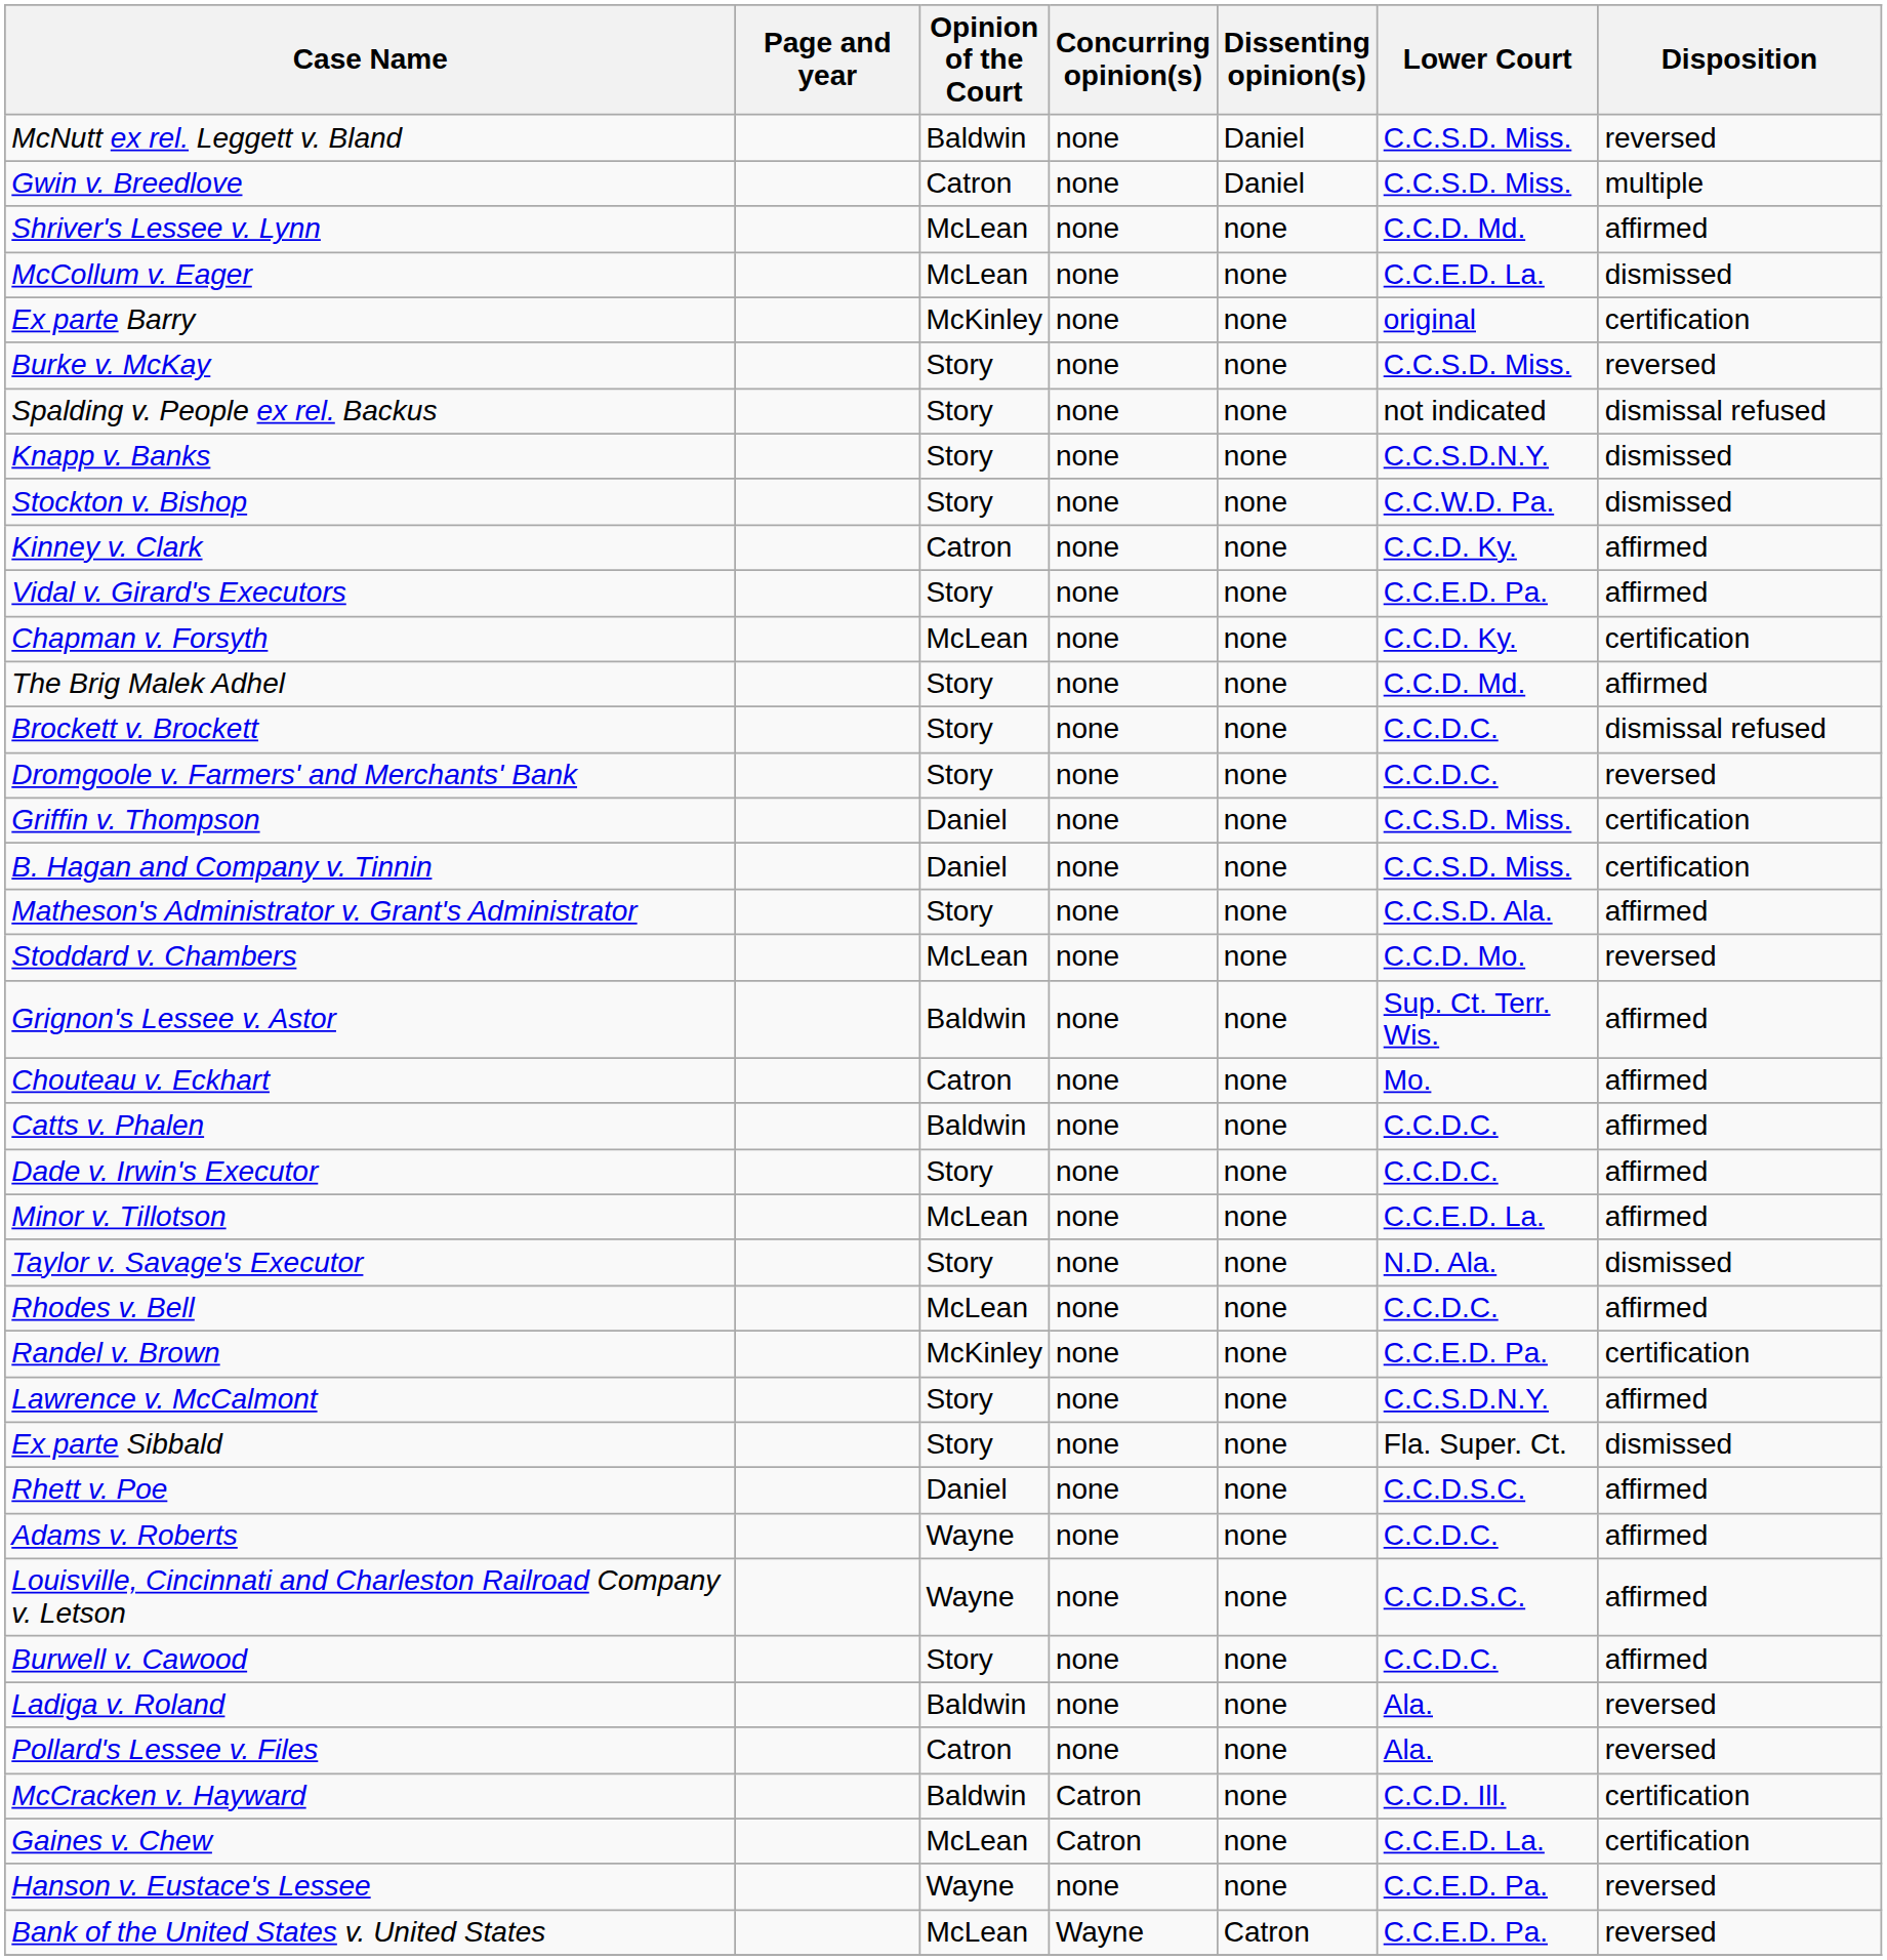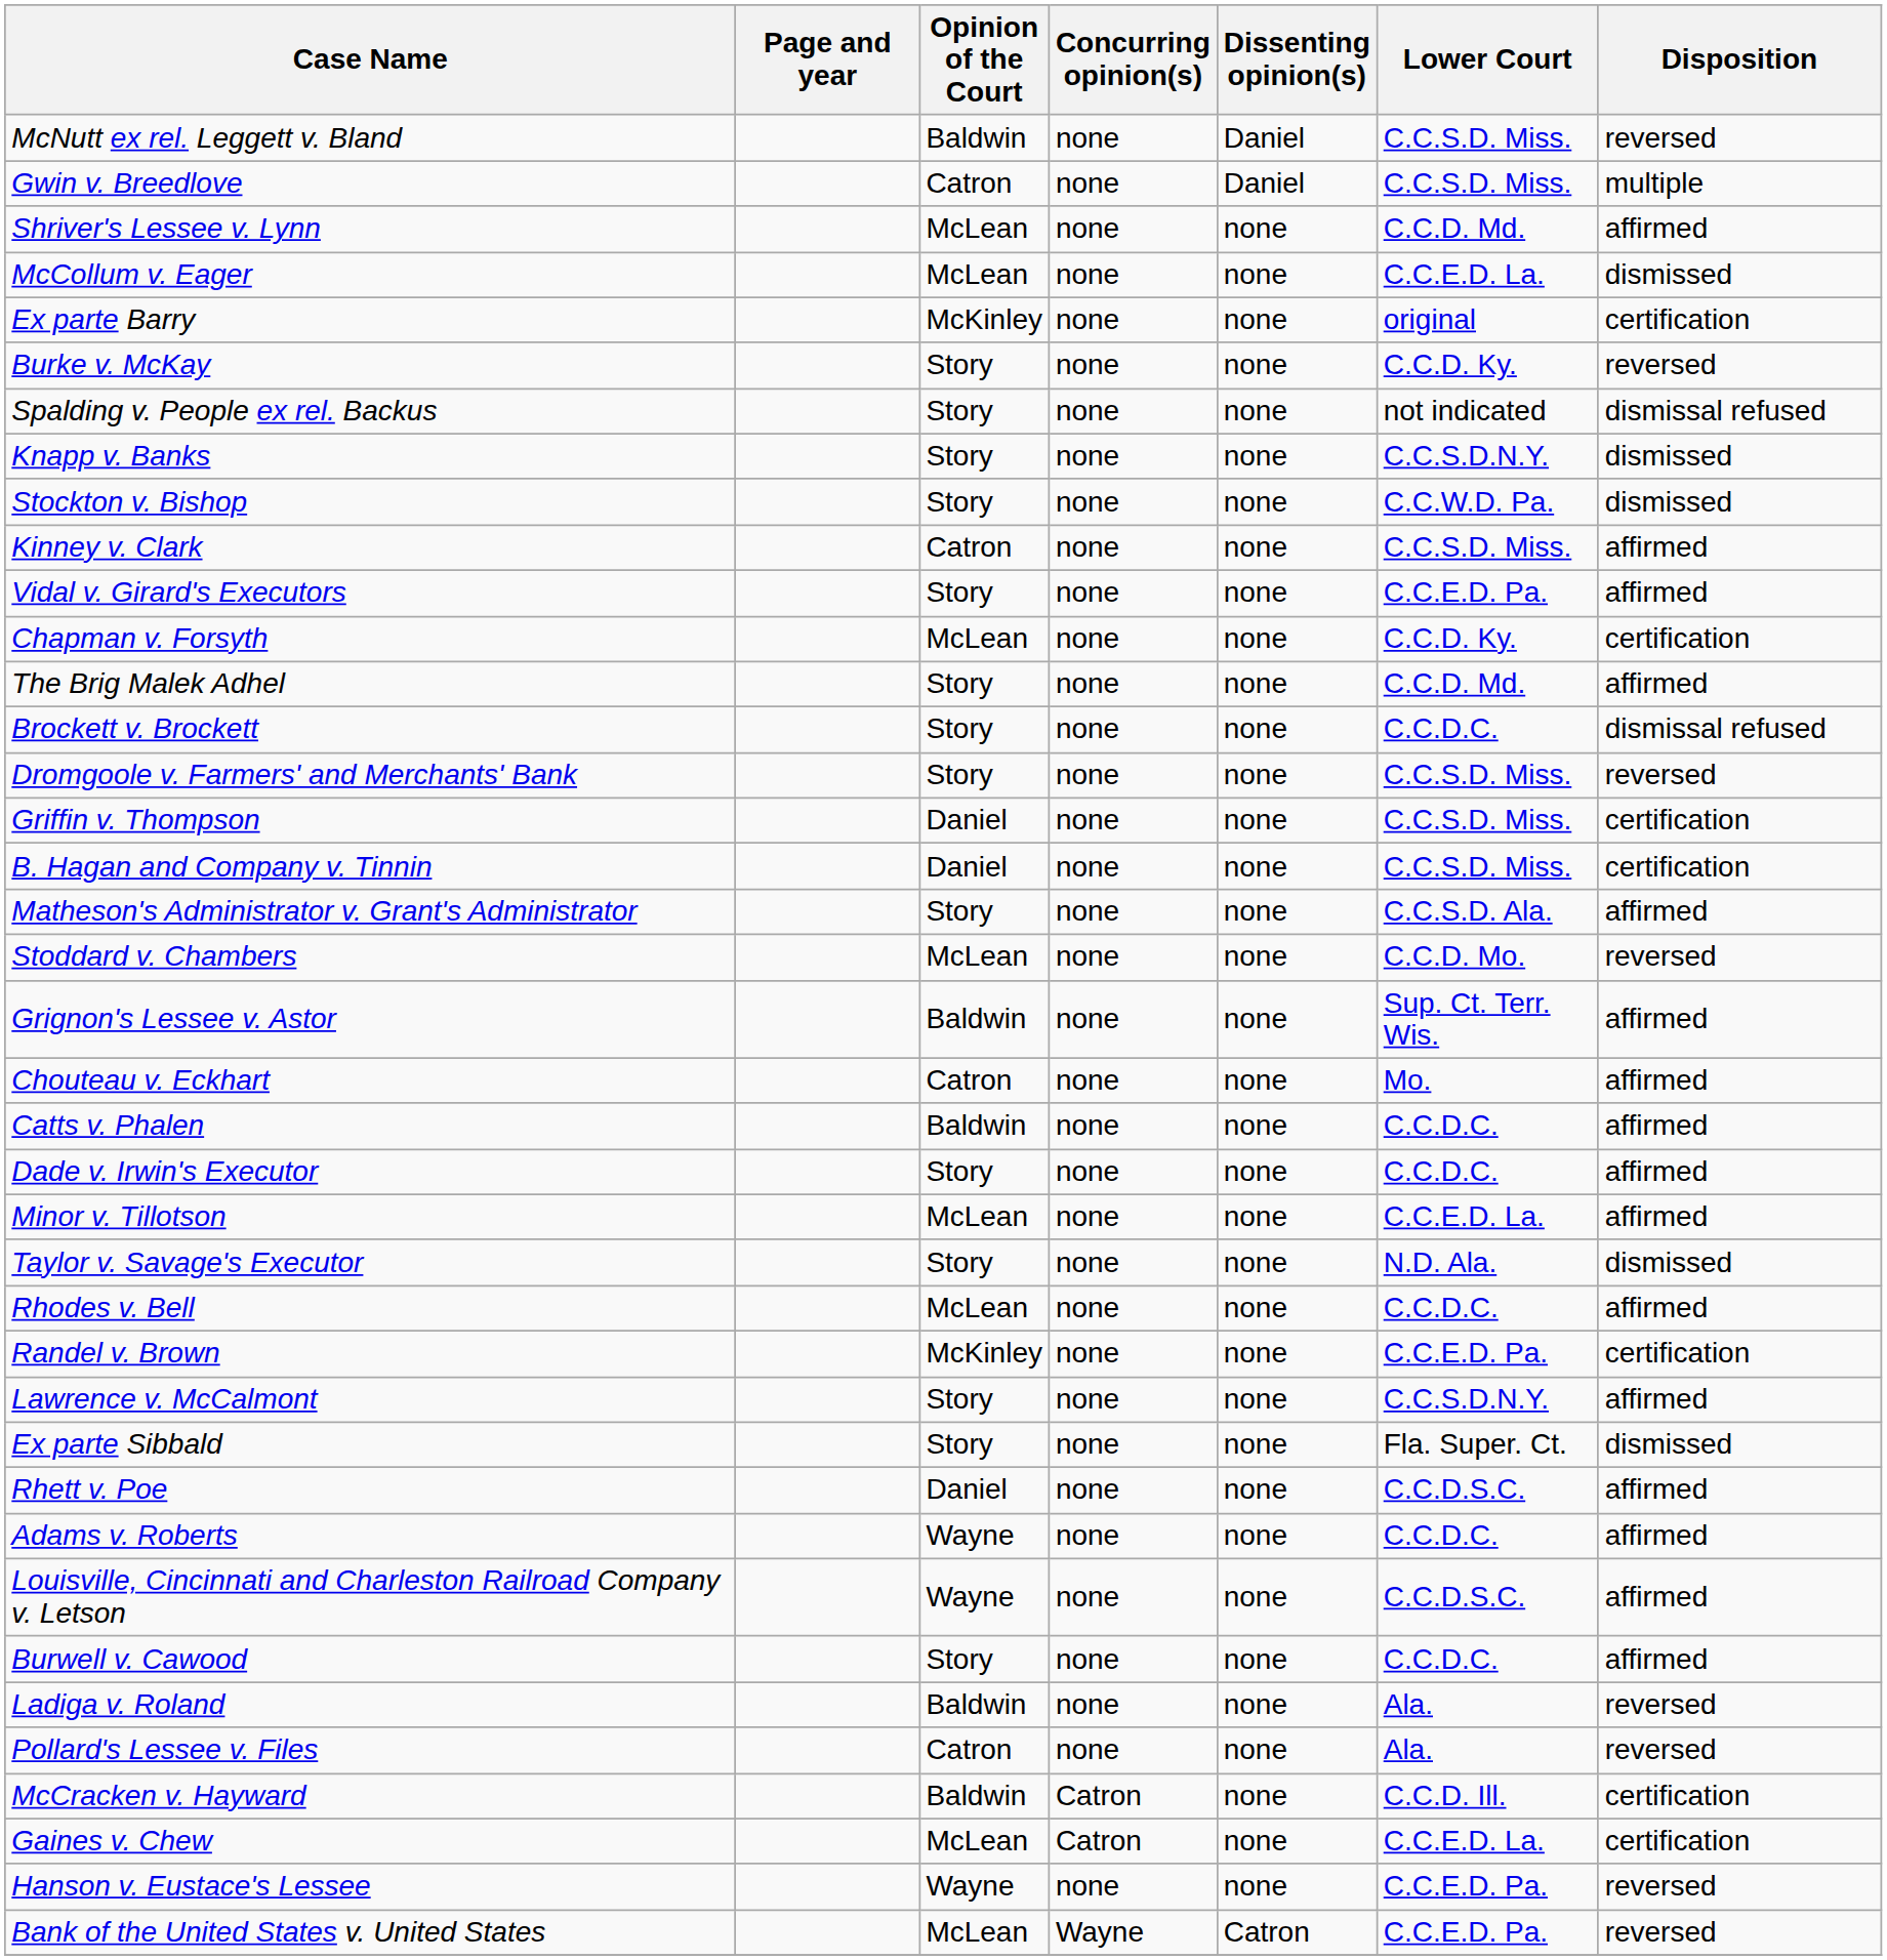Burke v. McKay | Lower Court: C.C.S.D. Miss. -> C.C.D. Ky.
Kinney v. Clark | Lower Court: C.C.D. Ky. -> C.C.S.D. Miss.
Dromgoole v. Farmers' and Merchants' Bank | Lower Court: C.C.D.C. -> C.C.S.D. Miss.
